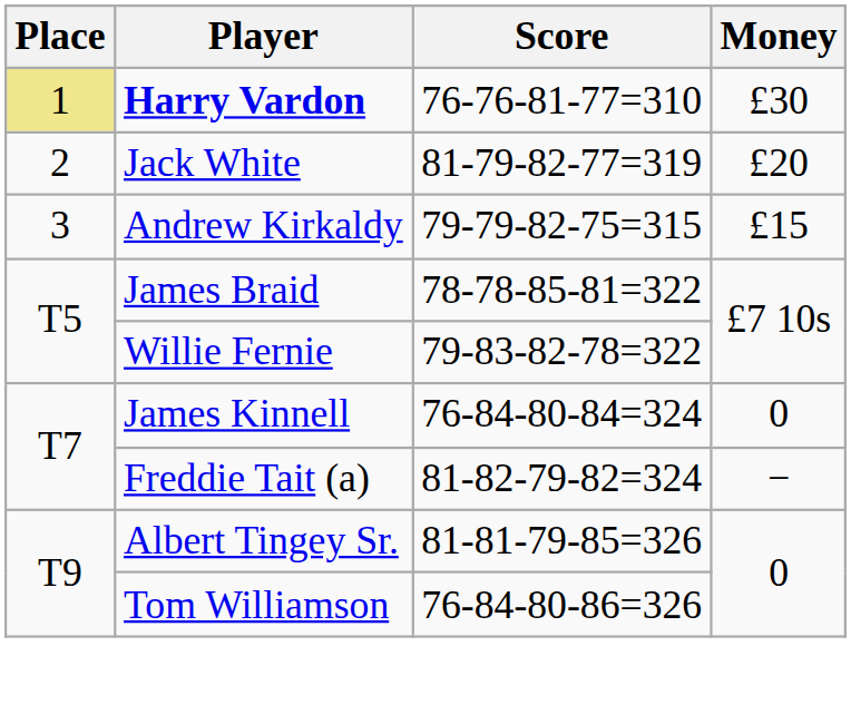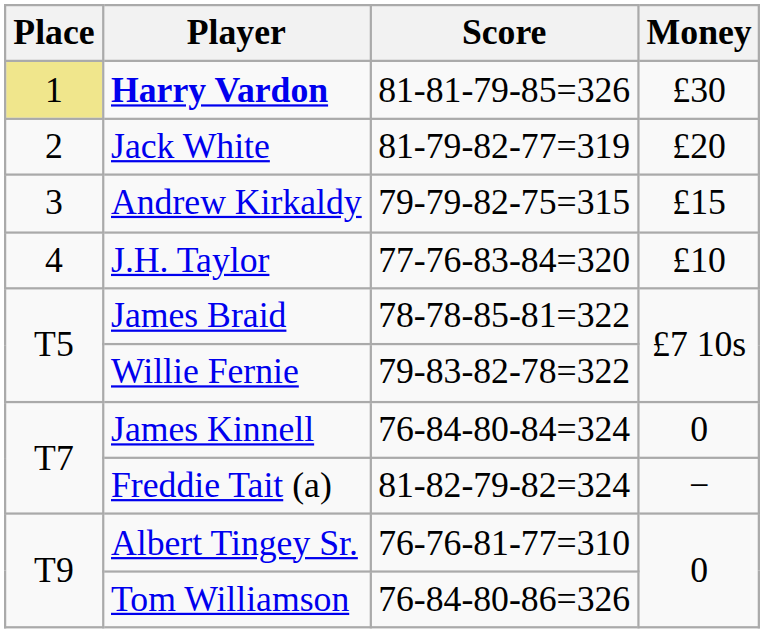Harry Vardon | Score: 76-76-81-77=310 -> 81-81-79-85=326
+ row: 4 | J.H. Taylor | 77-76-83-84=320 | £10
Albert Tingey Sr. | Score: 81-81-79-85=326 -> 76-76-81-77=310
